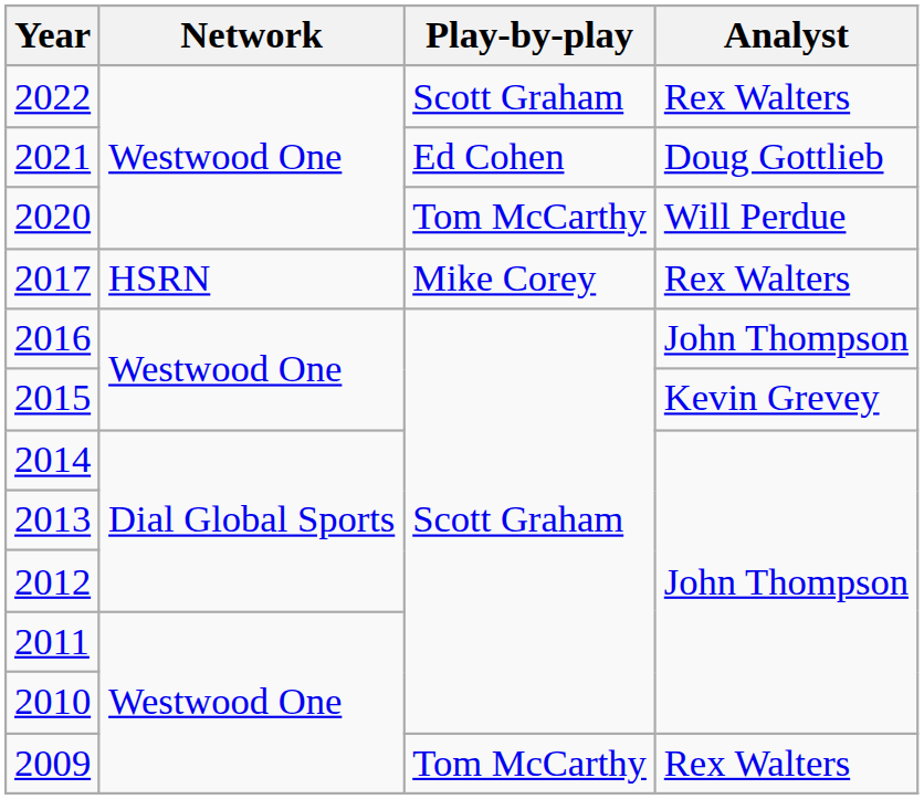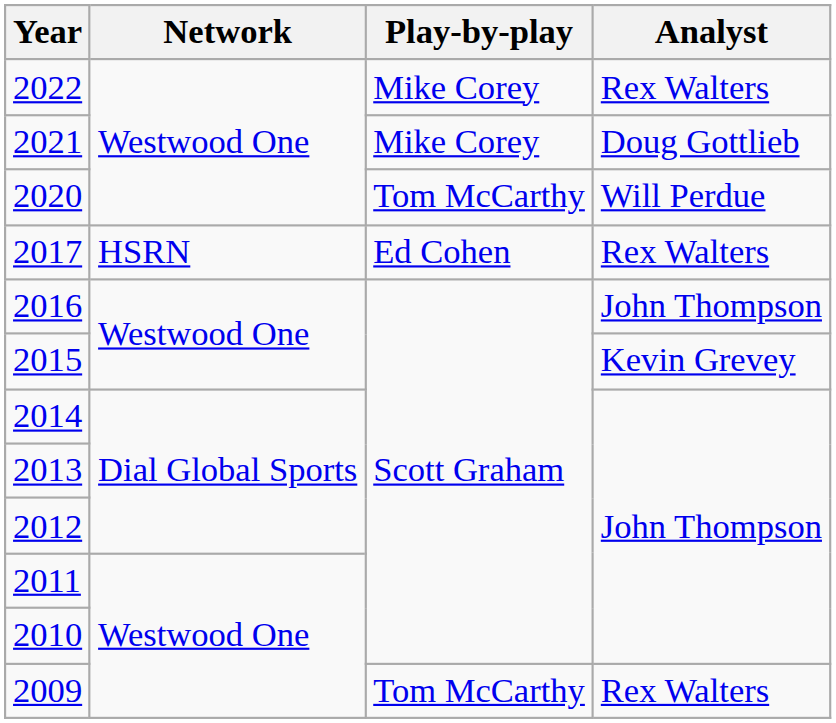2022 | Play-by-play: Scott Graham -> Mike Corey
2021 | Play-by-play: Ed Cohen -> Mike Corey
2017 | Play-by-play: Mike Corey -> Ed Cohen
